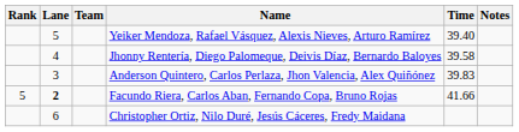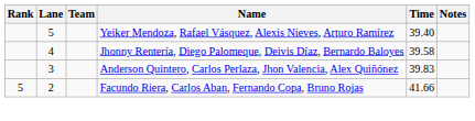Facundo Riera, Carlos Aban, Fernando Copa, Bruno Rojas | Lane: bold -> normal
- row: 6 | Christopher Ortiz, Nilo Duré, Jesús Cáceres, Fredy Maidana
